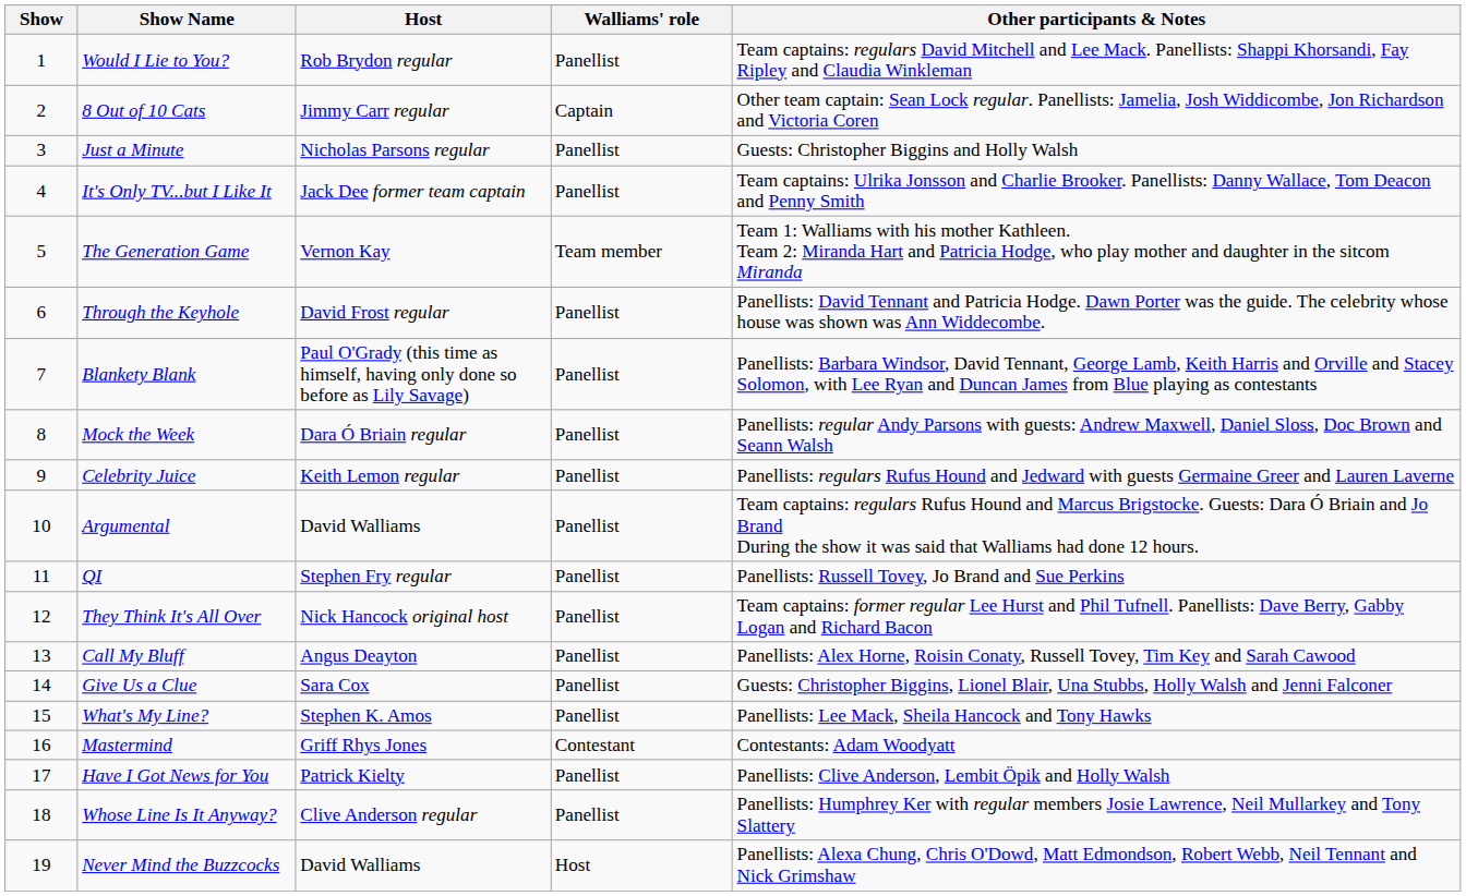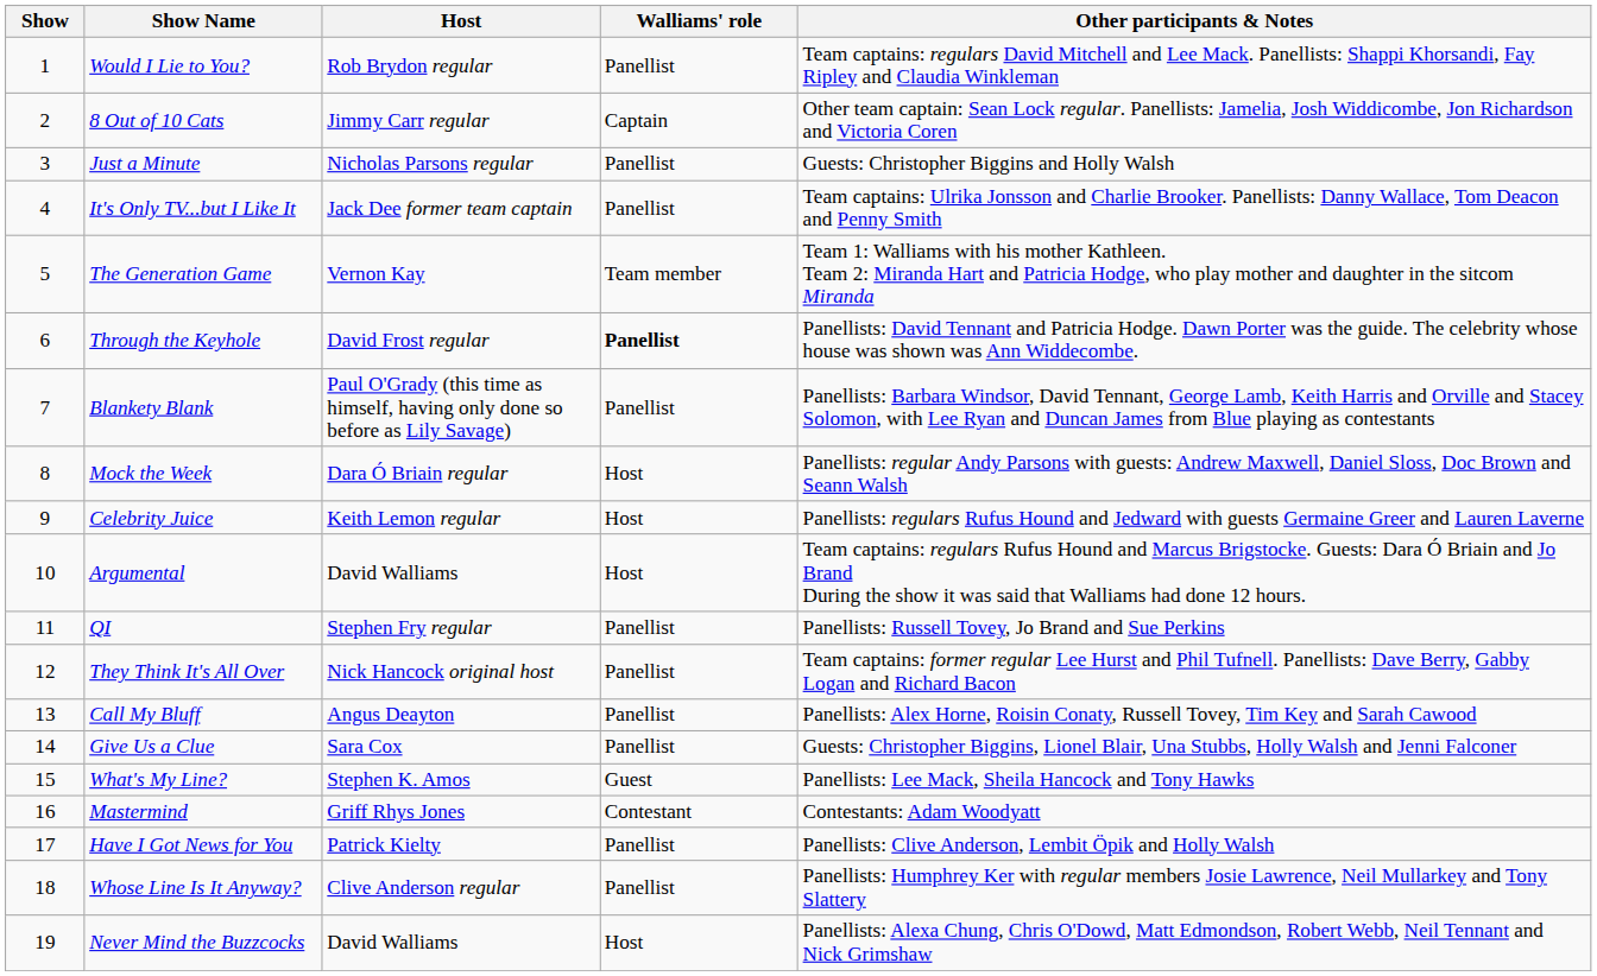Through the Keyhole | Walliams' role: normal -> bold
Mock the Week | Walliams' role: Panellist -> Host
Celebrity Juice | Walliams' role: Panellist -> Host
Argumental | Walliams' role: Panellist -> Host
What's My Line? | Walliams' role: Panellist -> Guest
